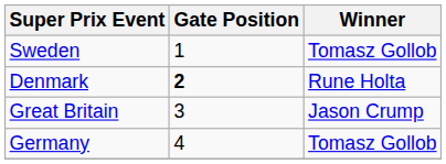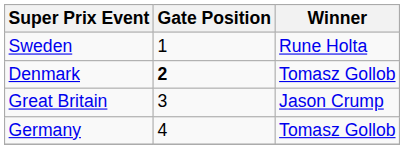Sweden | Winner: Tomasz Gollob -> Rune Holta
Denmark | Winner: Rune Holta -> Tomasz Gollob
